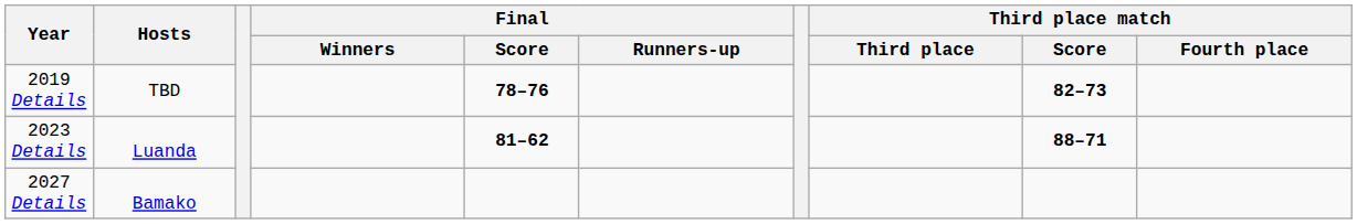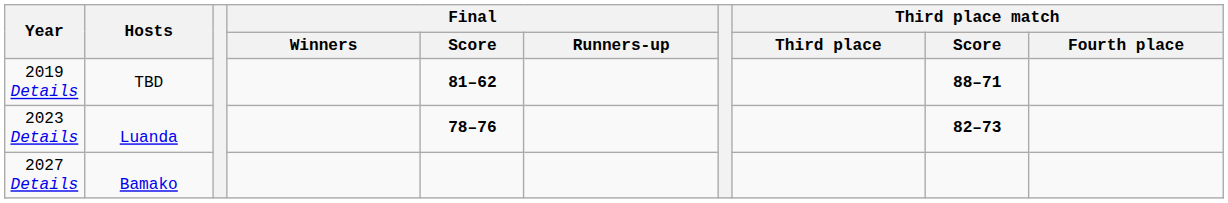2019 Details | Final / Score: 78–76 -> 81–62
2019 Details | Third place match / Score: 82–73 -> 88–71
2023 Details | Final / Score: 81–62 -> 78–76
2023 Details | Third place match / Score: 88–71 -> 82–73
